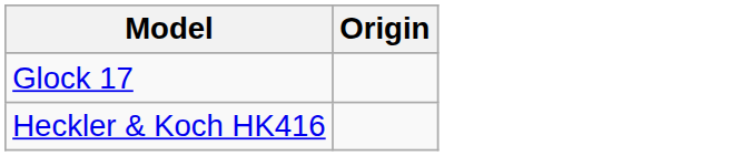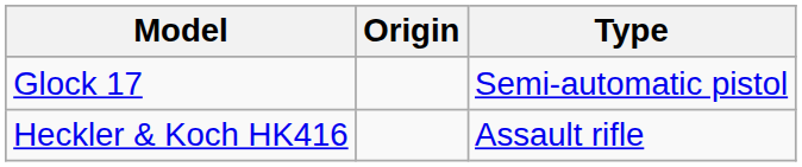+ column: Type | Semi-automatic pistol | Assault rifle
